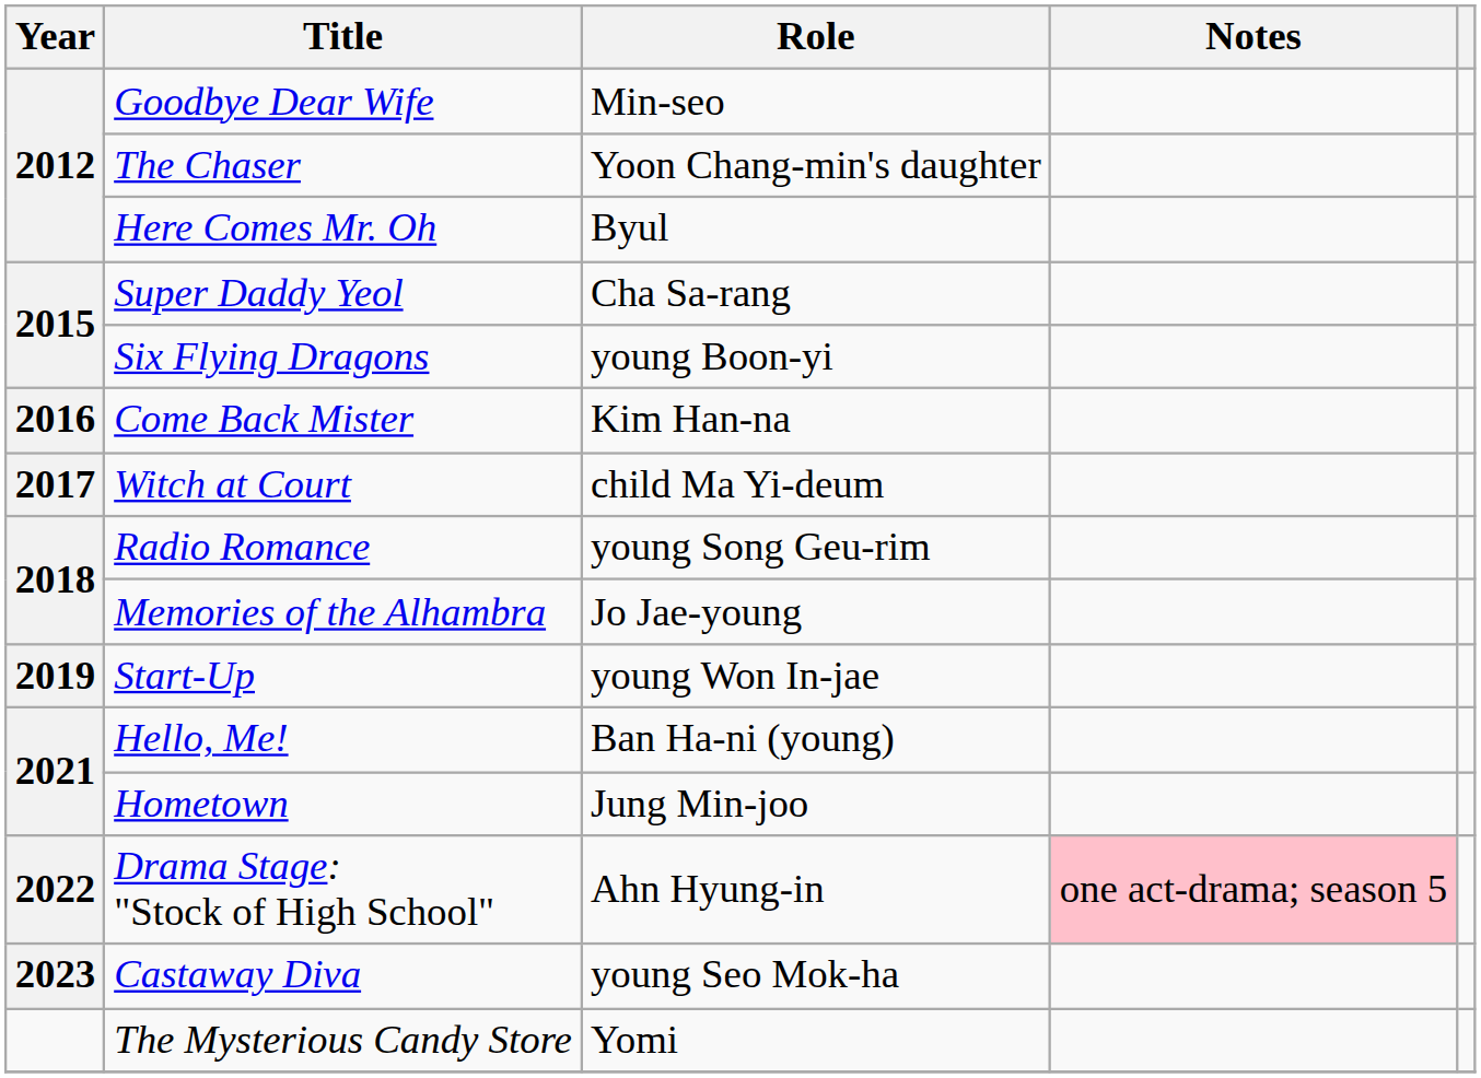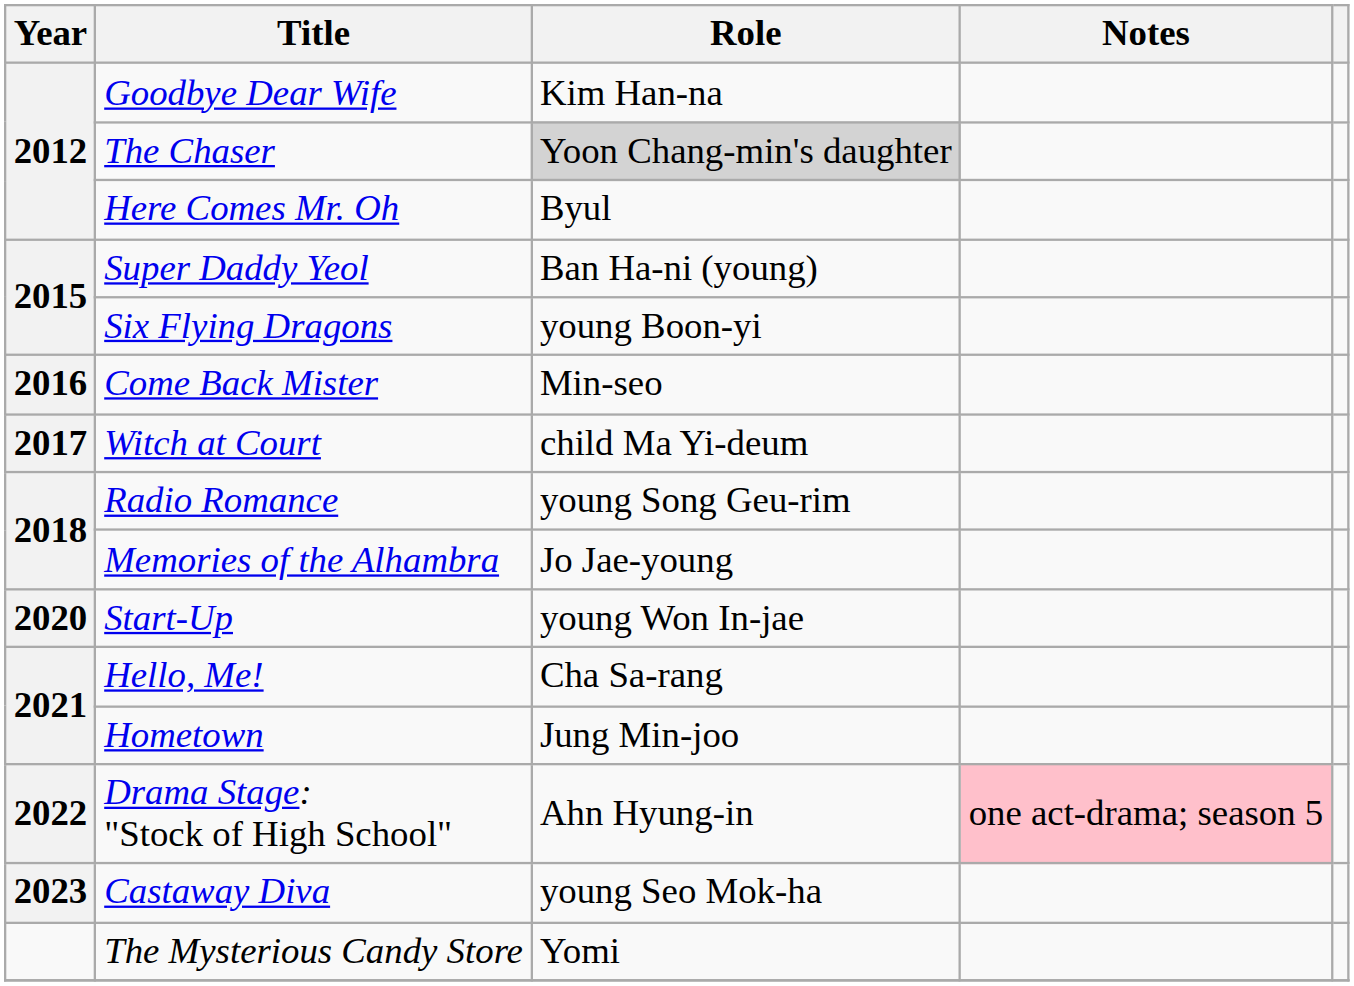Goodbye Dear Wife | Role: Min-seo -> Kim Han-na
The Chaser | Role: no background -> lightgrey background
Super Daddy Yeol | Role: Cha Sa-rang -> Ban Ha-ni (young)
Come Back Mister | Role: Kim Han-na -> Min-seo
Start-Up | Year: 2019 -> 2020
Hello, Me! | Role: Ban Ha-ni (young) -> Cha Sa-rang
